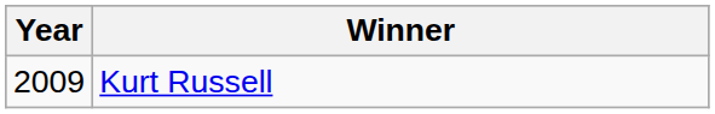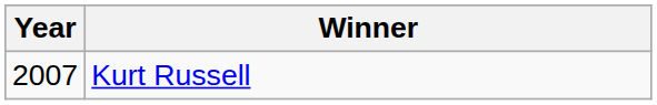Kurt Russell | Year: 2009 -> 2007
